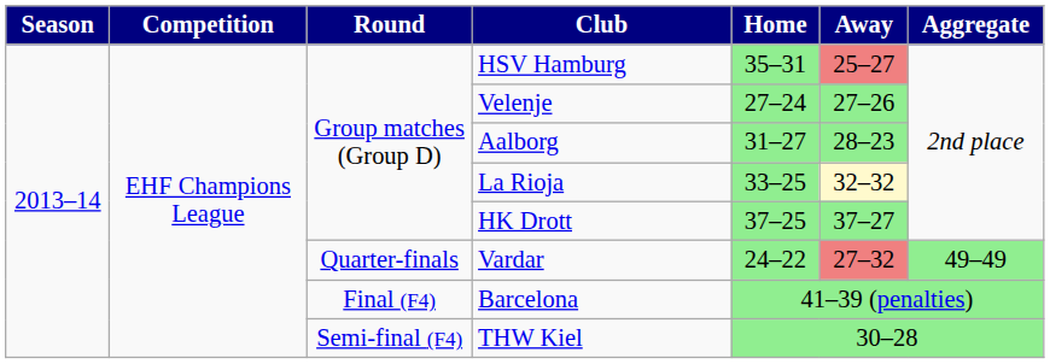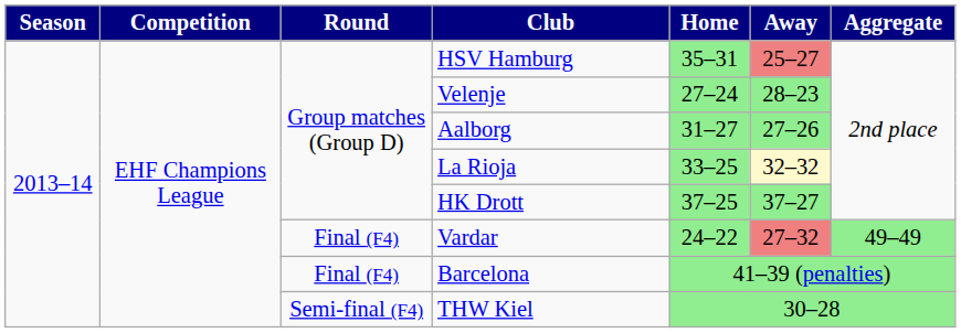Velenje | Away: 27–26 -> 28–23
Aalborg | Away: 28–23 -> 27–26
Vardar | Round: Quarter-finals -> Final (F4)
